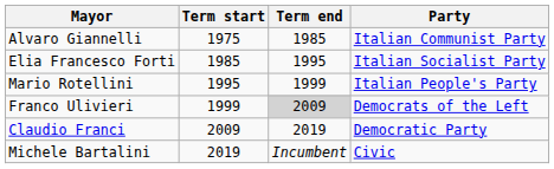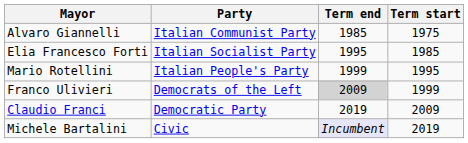columns swapped: Term start <-> Party
Michele Bartalini | Term end: no background -> lavender background
